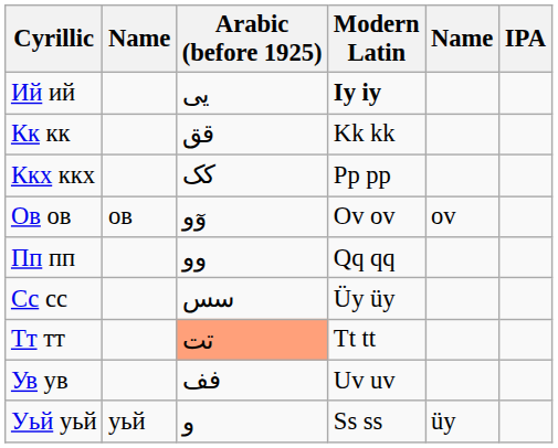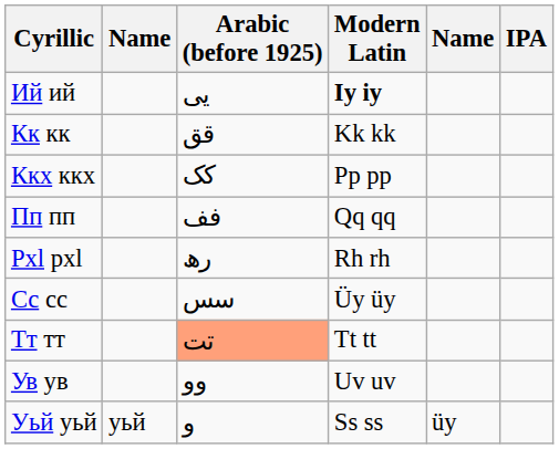- row: Ов ов | ов | وٓو | Ov ov | ov
Пп пп | Arabic (before 1925): وو -> فف
+ row: Рхӏ рхӏ | رھ | Rh rh
Ув ув | Arabic (before 1925): فف -> وو
